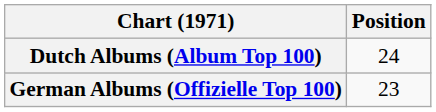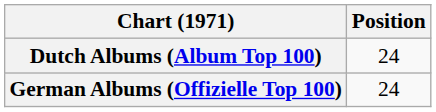German Albums (Offizielle Top 100) | Position: 23 -> 24
